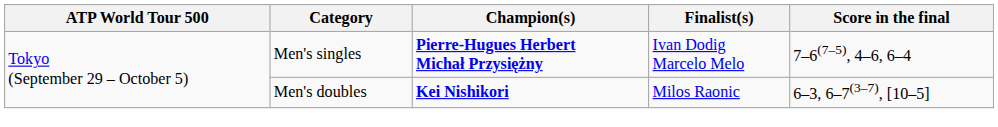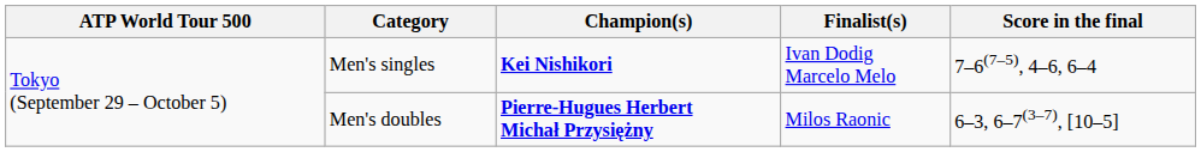Men's singles | Champion(s): Pierre-Hugues Herbert Michał Przysiężny -> Kei Nishikori
Men's doubles | Champion(s): Kei Nishikori -> Pierre-Hugues Herbert Michał Przysiężny
